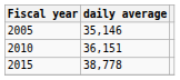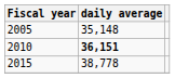2005 | daily average: 35,146 -> 35,148
2010 | daily average: normal -> bold
